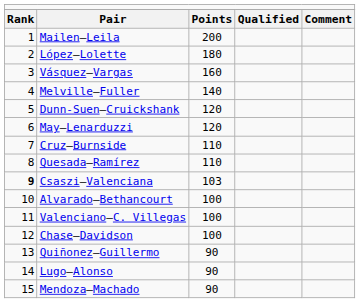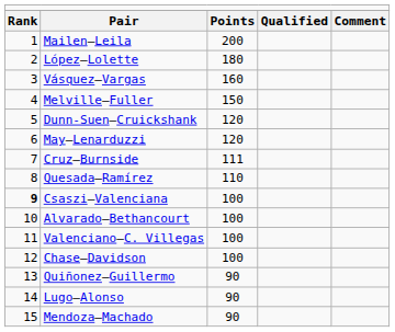Melville–Fuller | column 3: 140 -> 150
Cruz–Burnside | column 3: 110 -> 111
Csaszi–Valenciana | column 3: 103 -> 100
